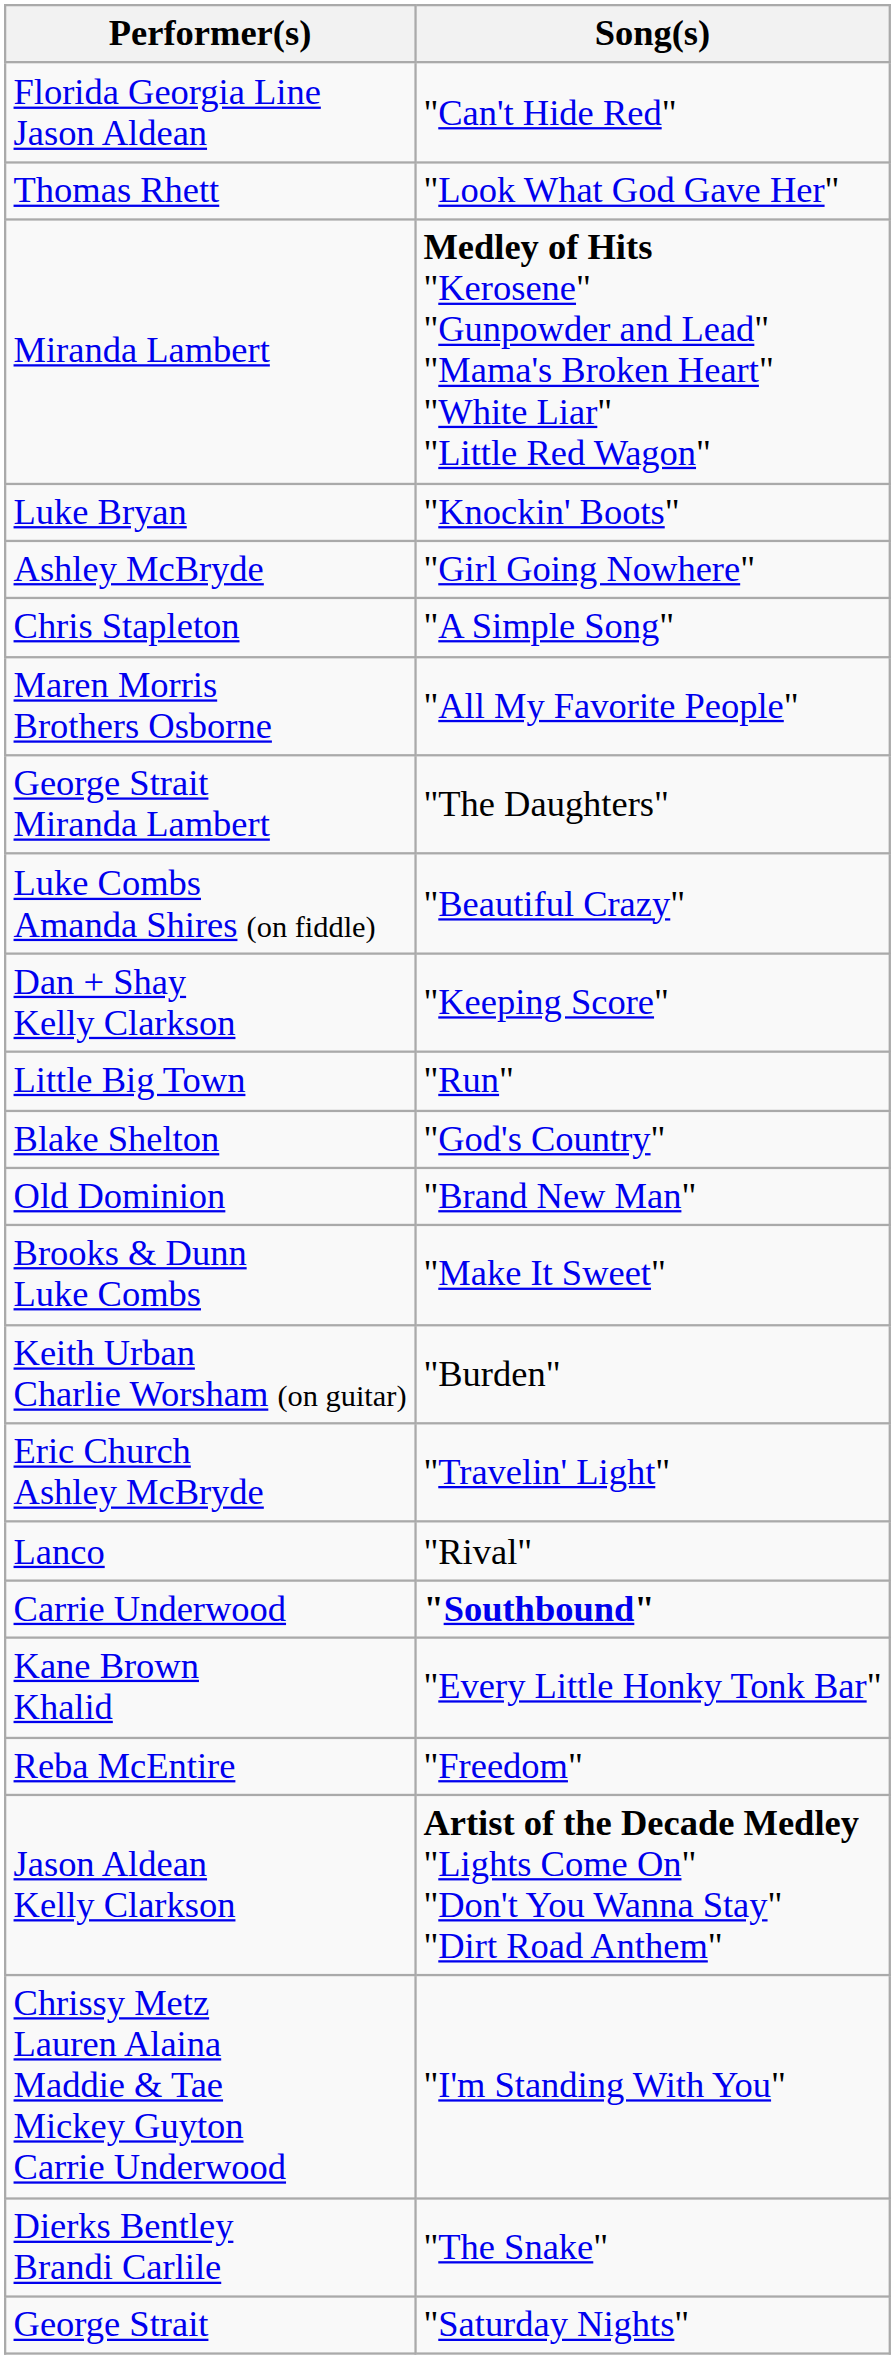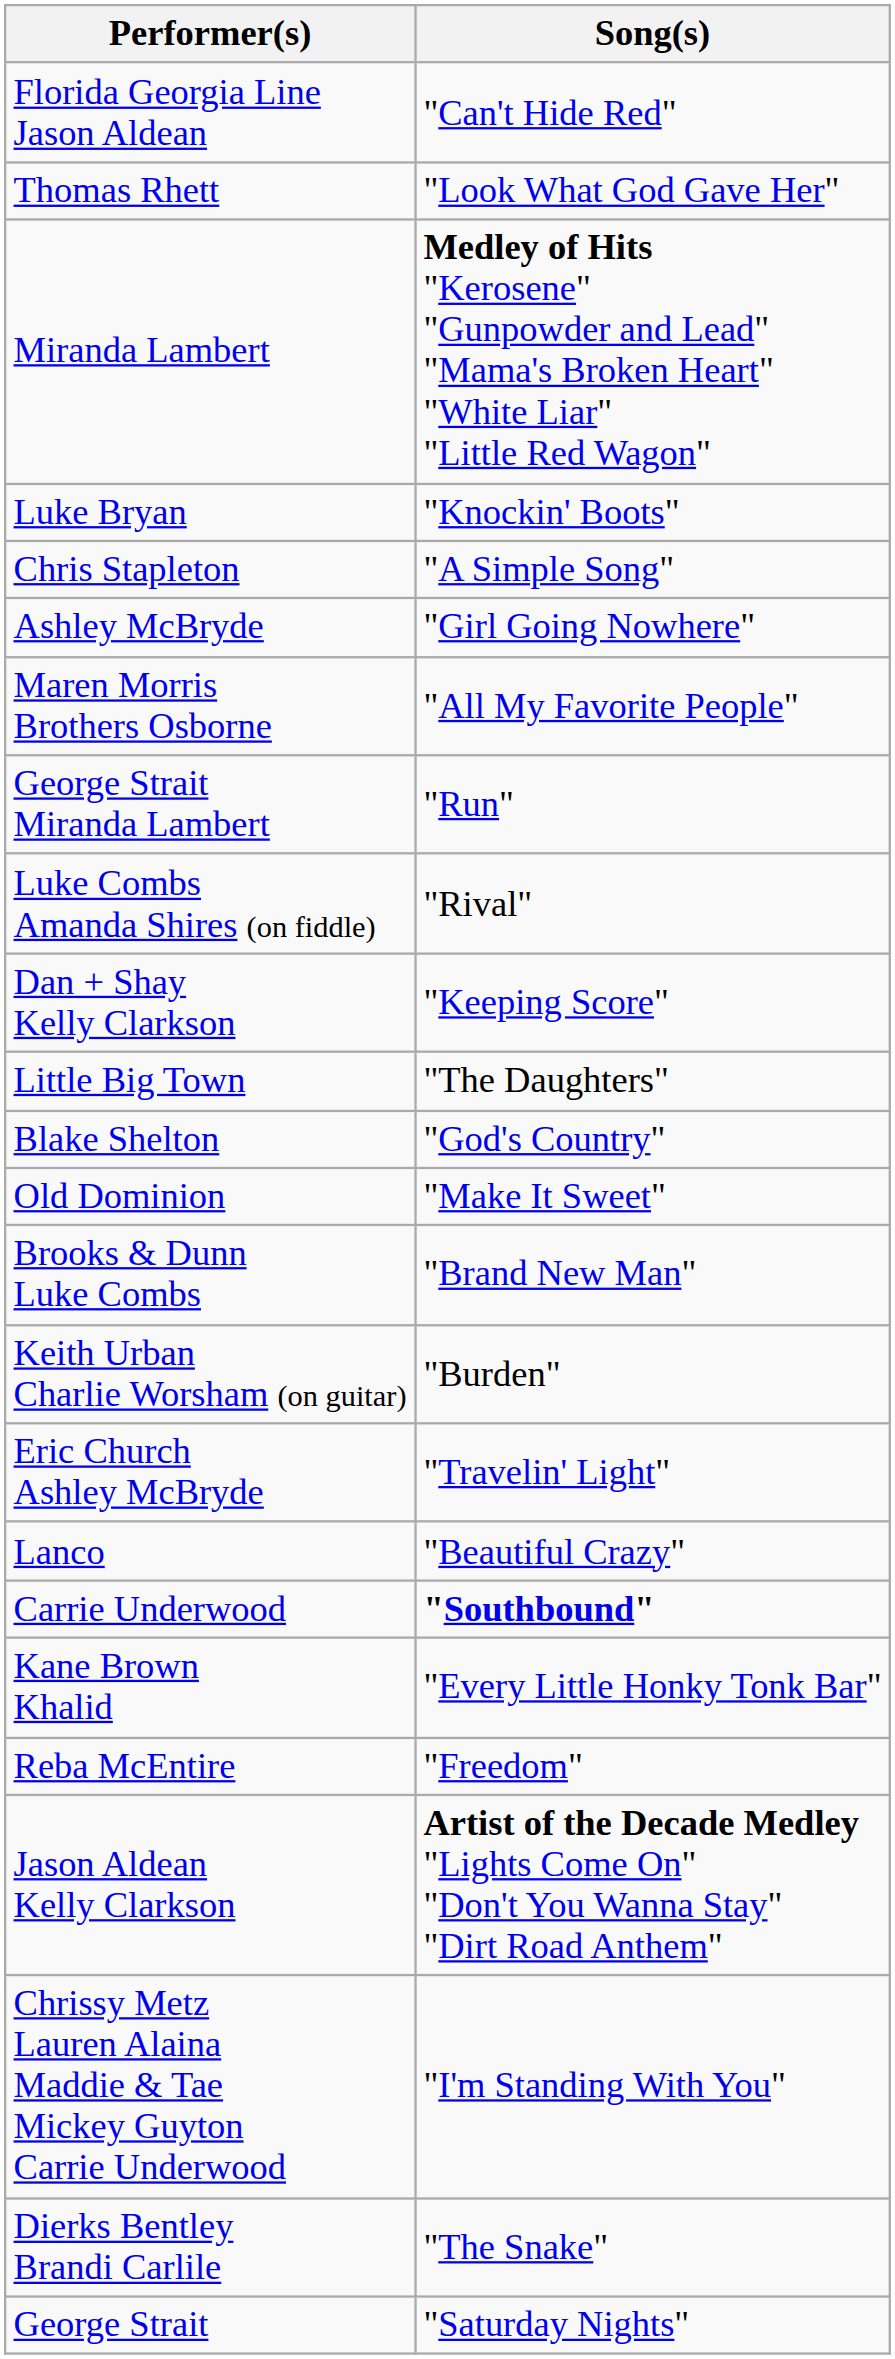rows swapped: Chris Stapleton <-> Ashley McBryde
George Strait Miranda Lambert | Song(s): "The Daughters" -> "Run"
Luke Combs Amanda Shires (on fiddle) | Song(s): "Beautiful Crazy" -> "Rival"
Little Big Town | Song(s): "Run" -> "The Daughters"
Old Dominion | Song(s): "Brand New Man" -> "Make It Sweet"
Brooks & Dunn Luke Combs | Song(s): "Make It Sweet" -> "Brand New Man"
Lanco | Song(s): "Rival" -> "Beautiful Crazy"
